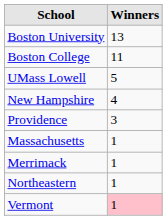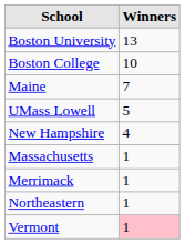Boston College | Winners: 11 -> 10
+ row: Maine | 7
- row: Providence | 3
